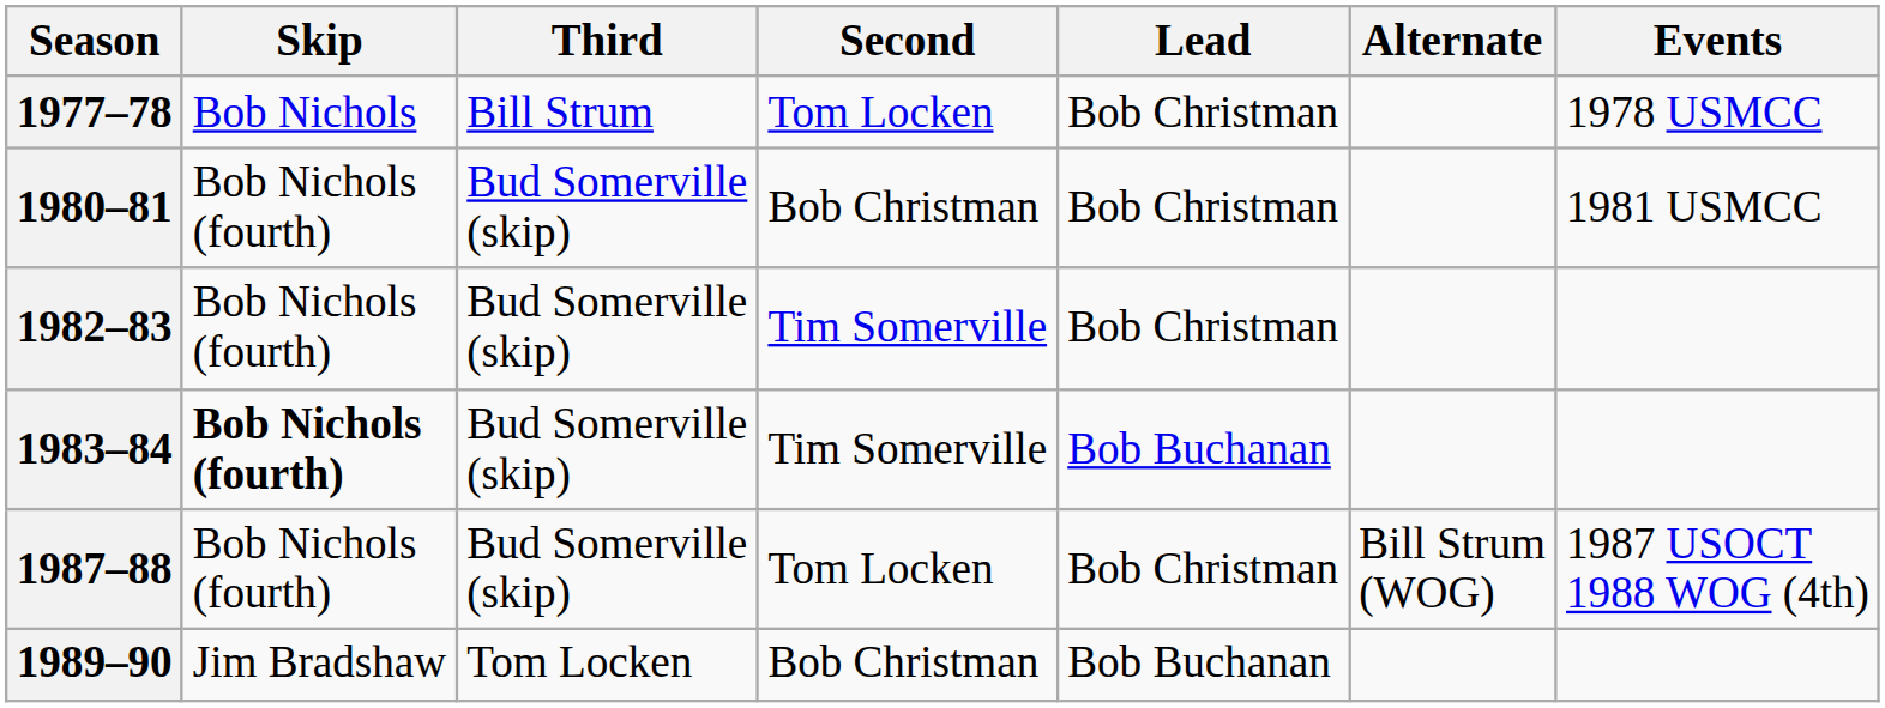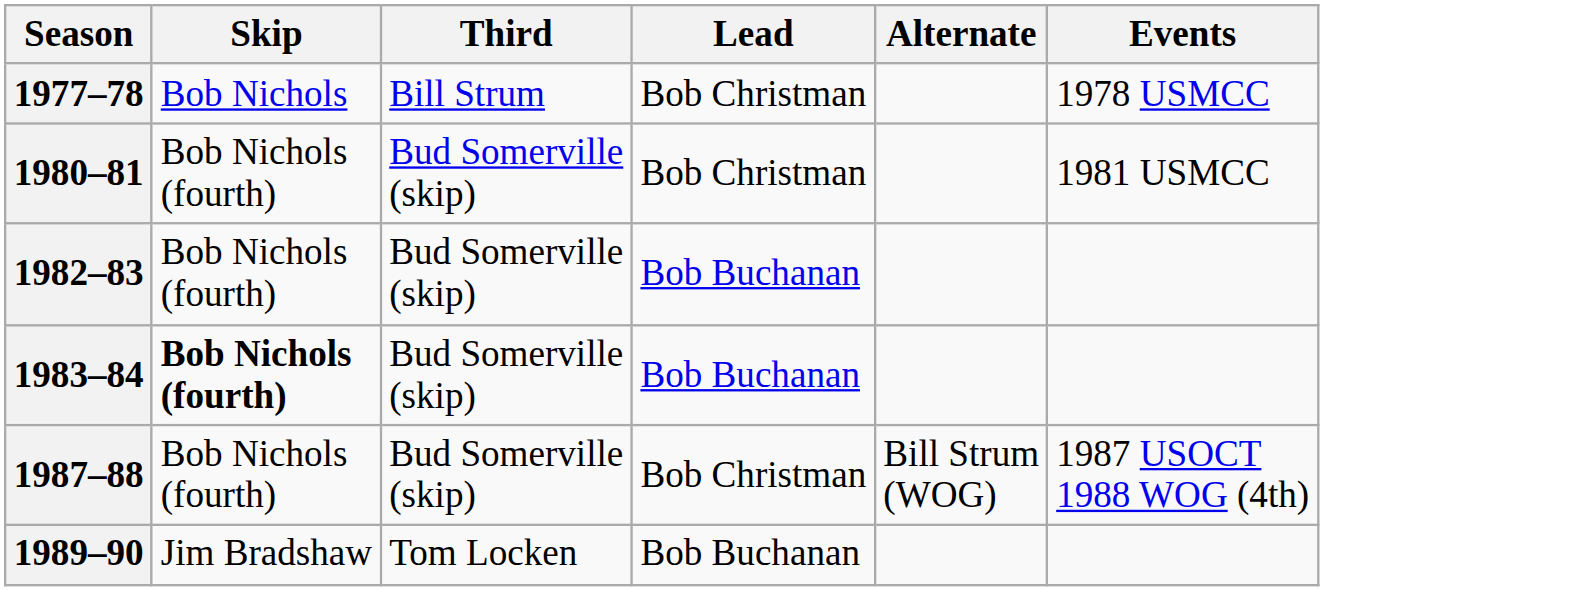- column: Second | Tom Locken | Bob Christman | Tim Somerville | Tim Somerville | Tom Locken | Bob Christman
1982–83 | Lead: Bob Christman -> Bob Buchanan
